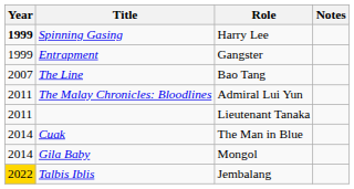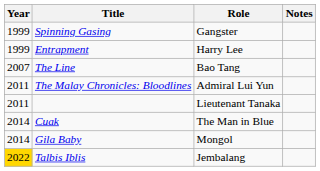Spinning Gasing | Year: bold -> normal
Spinning Gasing | Role: Harry Lee -> Gangster
Entrapment | Role: Gangster -> Harry Lee
